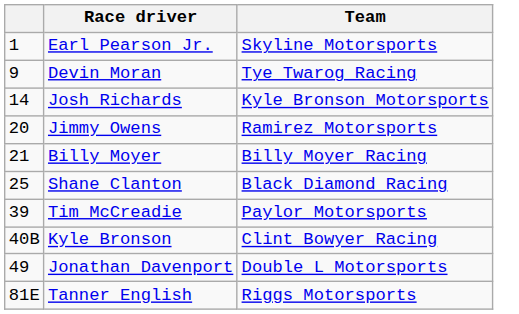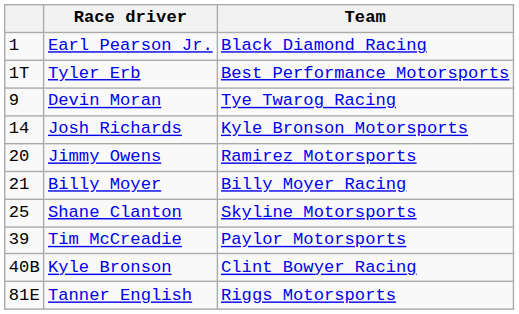Earl Pearson Jr. | Team: Skyline Motorsports -> Black Diamond Racing
+ row: 1T | Tyler Erb | Best Performance Motorsports
Shane Clanton | Team: Black Diamond Racing -> Skyline Motorsports
- row: 49 | Jonathan Davenport | Double L Motorsports
